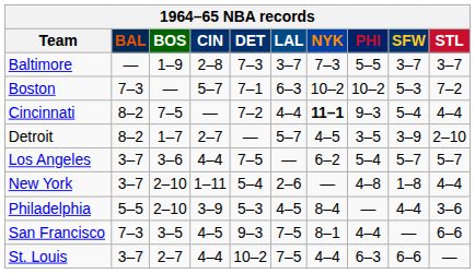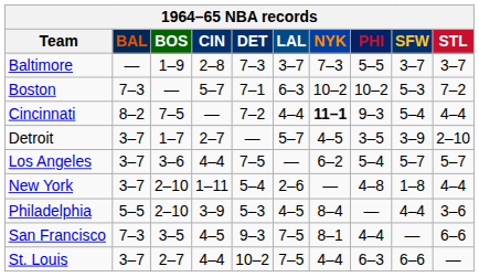Detroit | BAL: 8–2 -> 3–7
